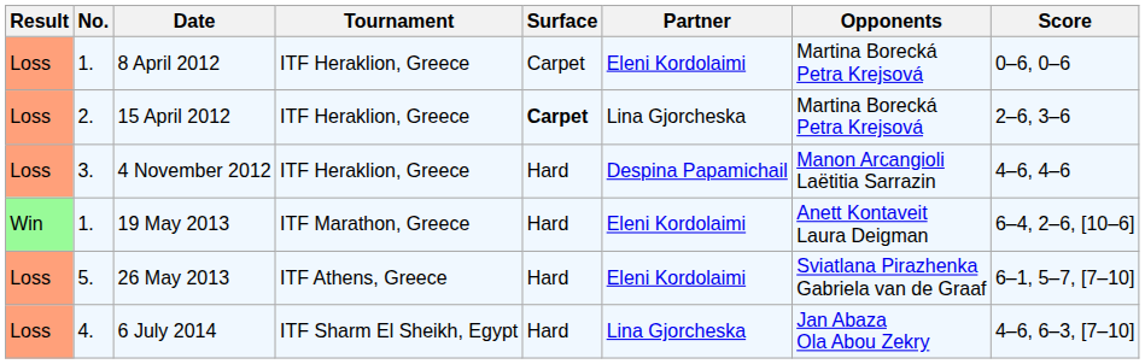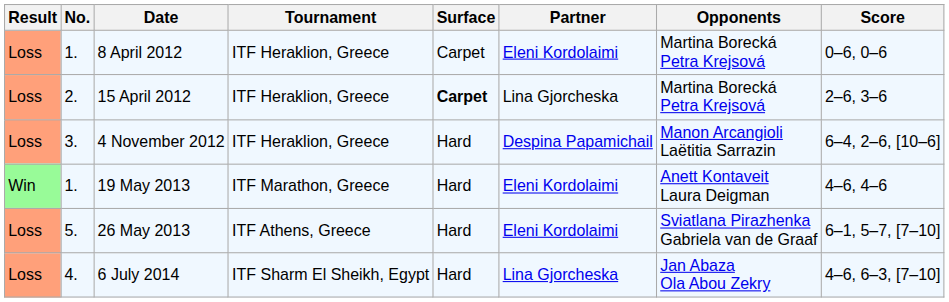4 November 2012 | Score: 4–6, 4–6 -> 6–4, 2–6, [10–6]
19 May 2013 | Score: 6–4, 2–6, [10–6] -> 4–6, 4–6
